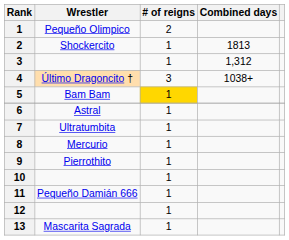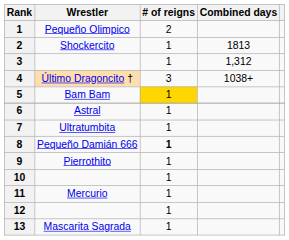8 | Wrestler: Mercurio -> Pequeño Damián 666
8 | # of reigns: normal -> bold
11 | Wrestler: Pequeño Damián 666 -> Mercurio
